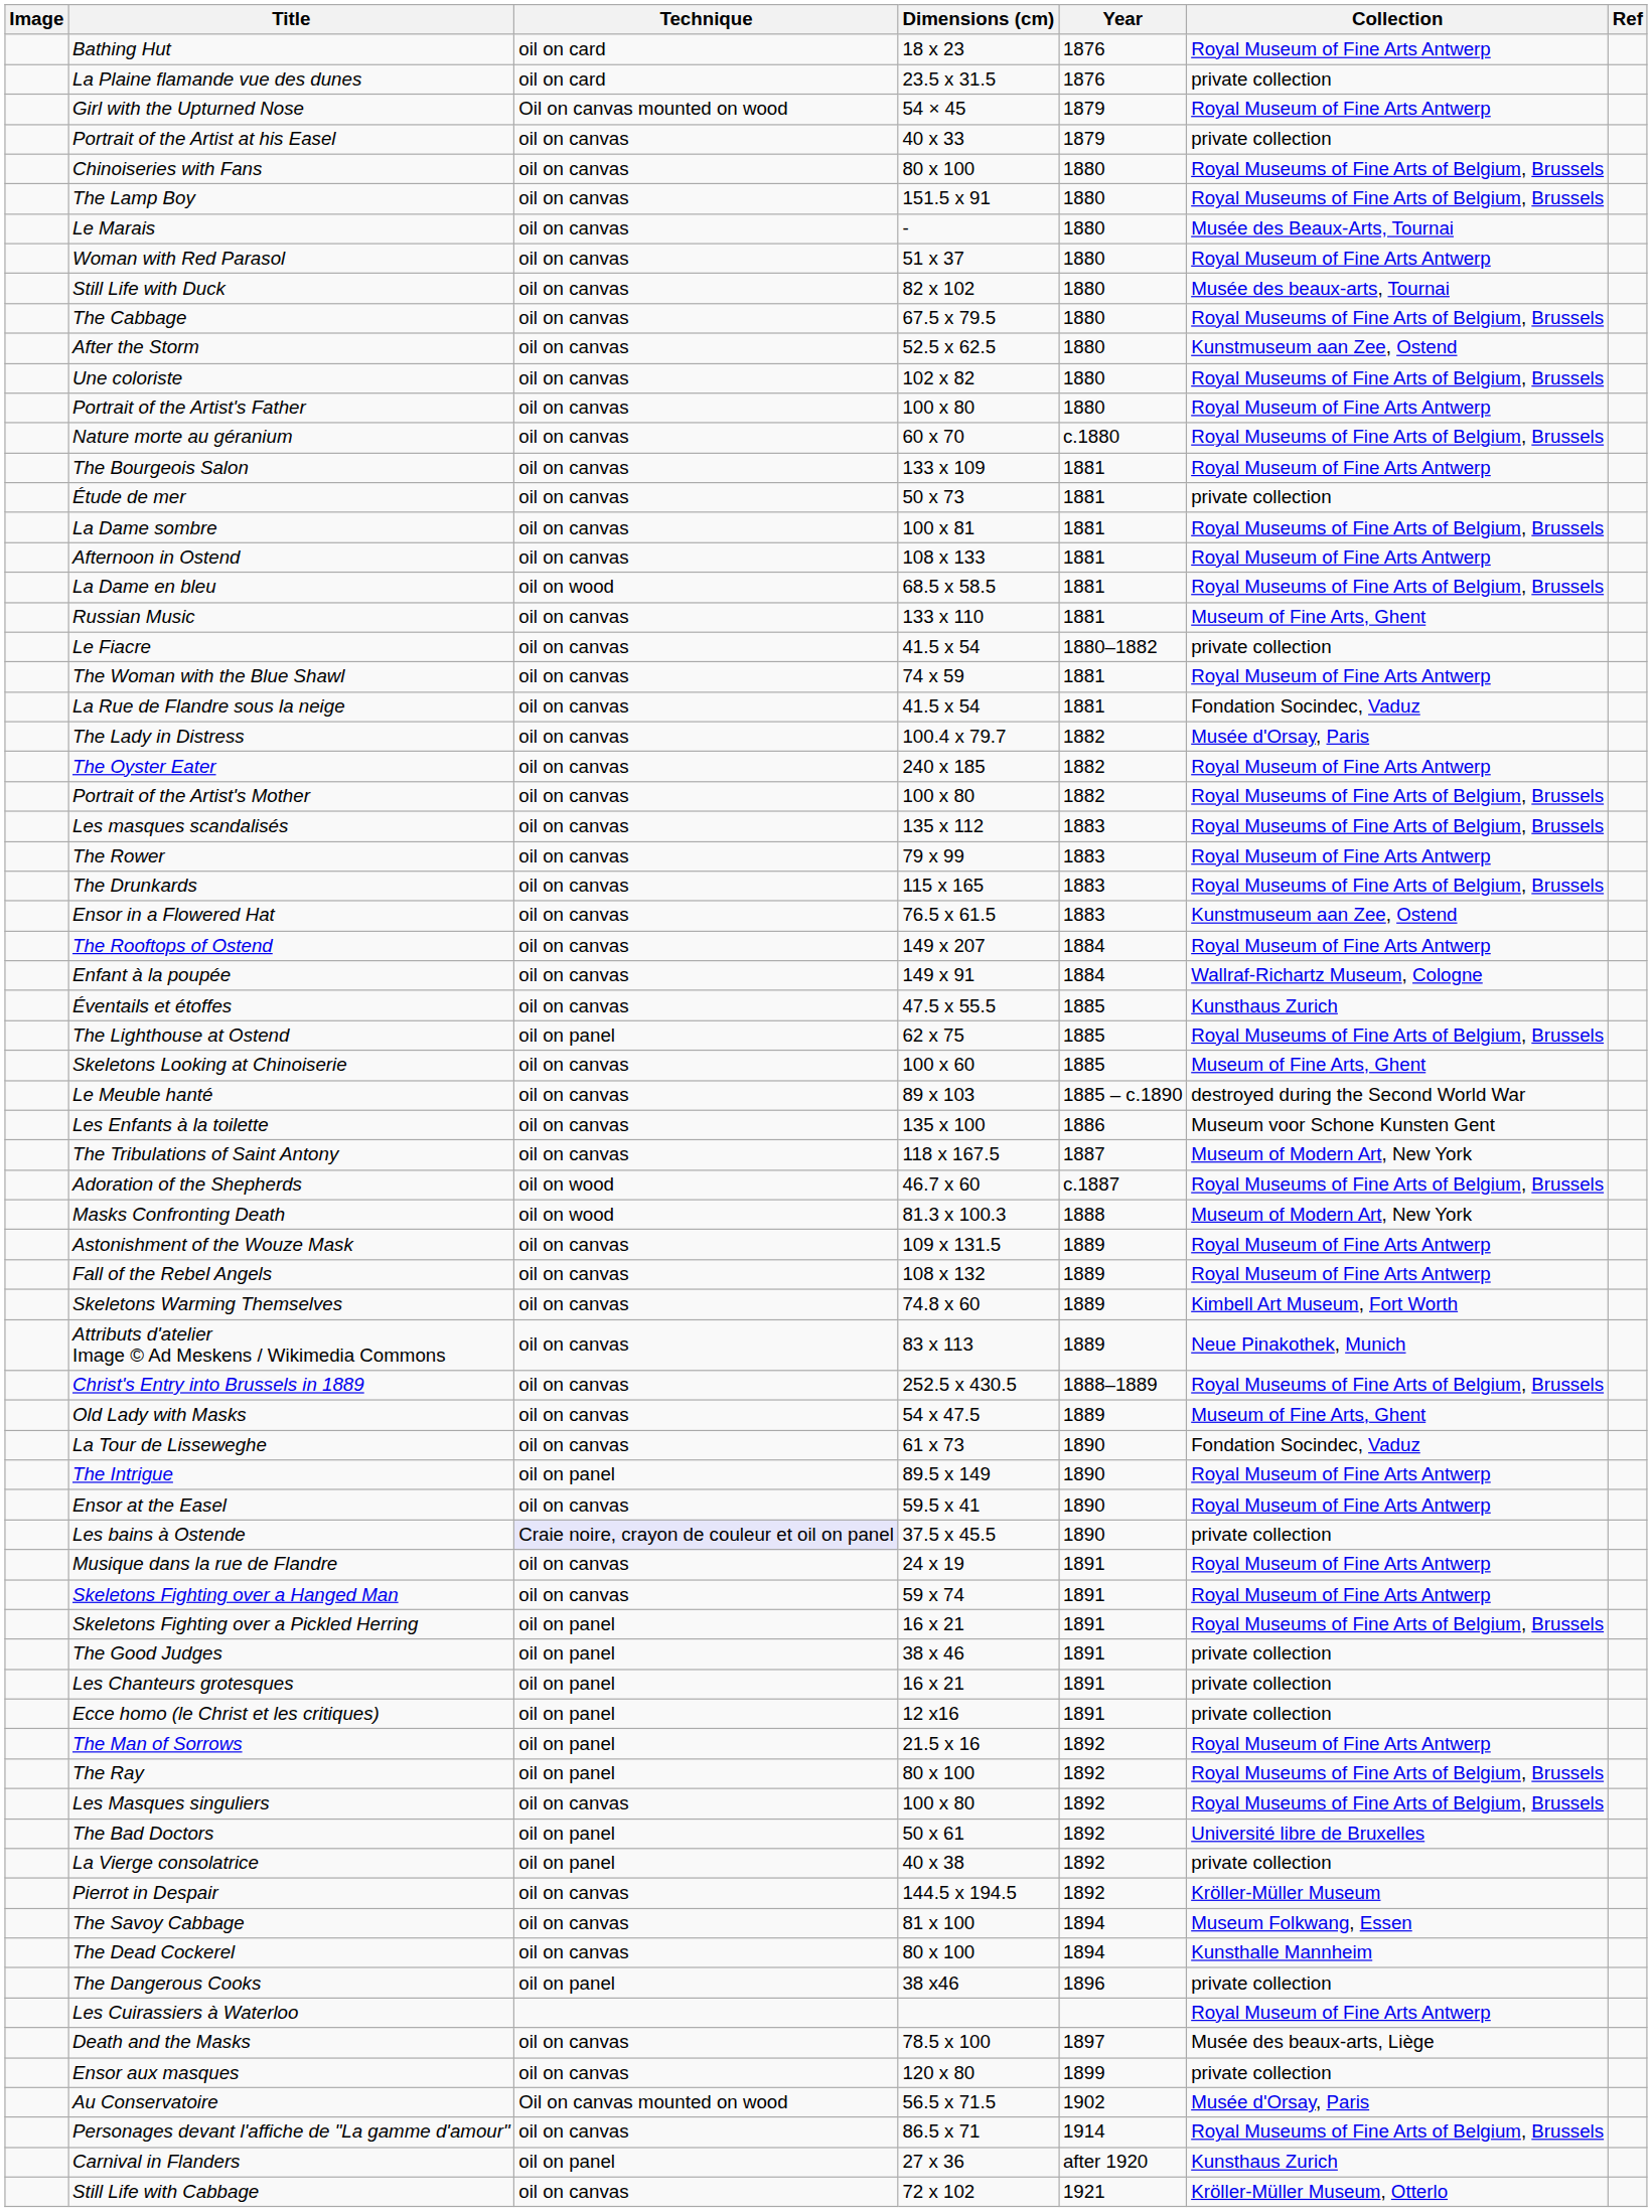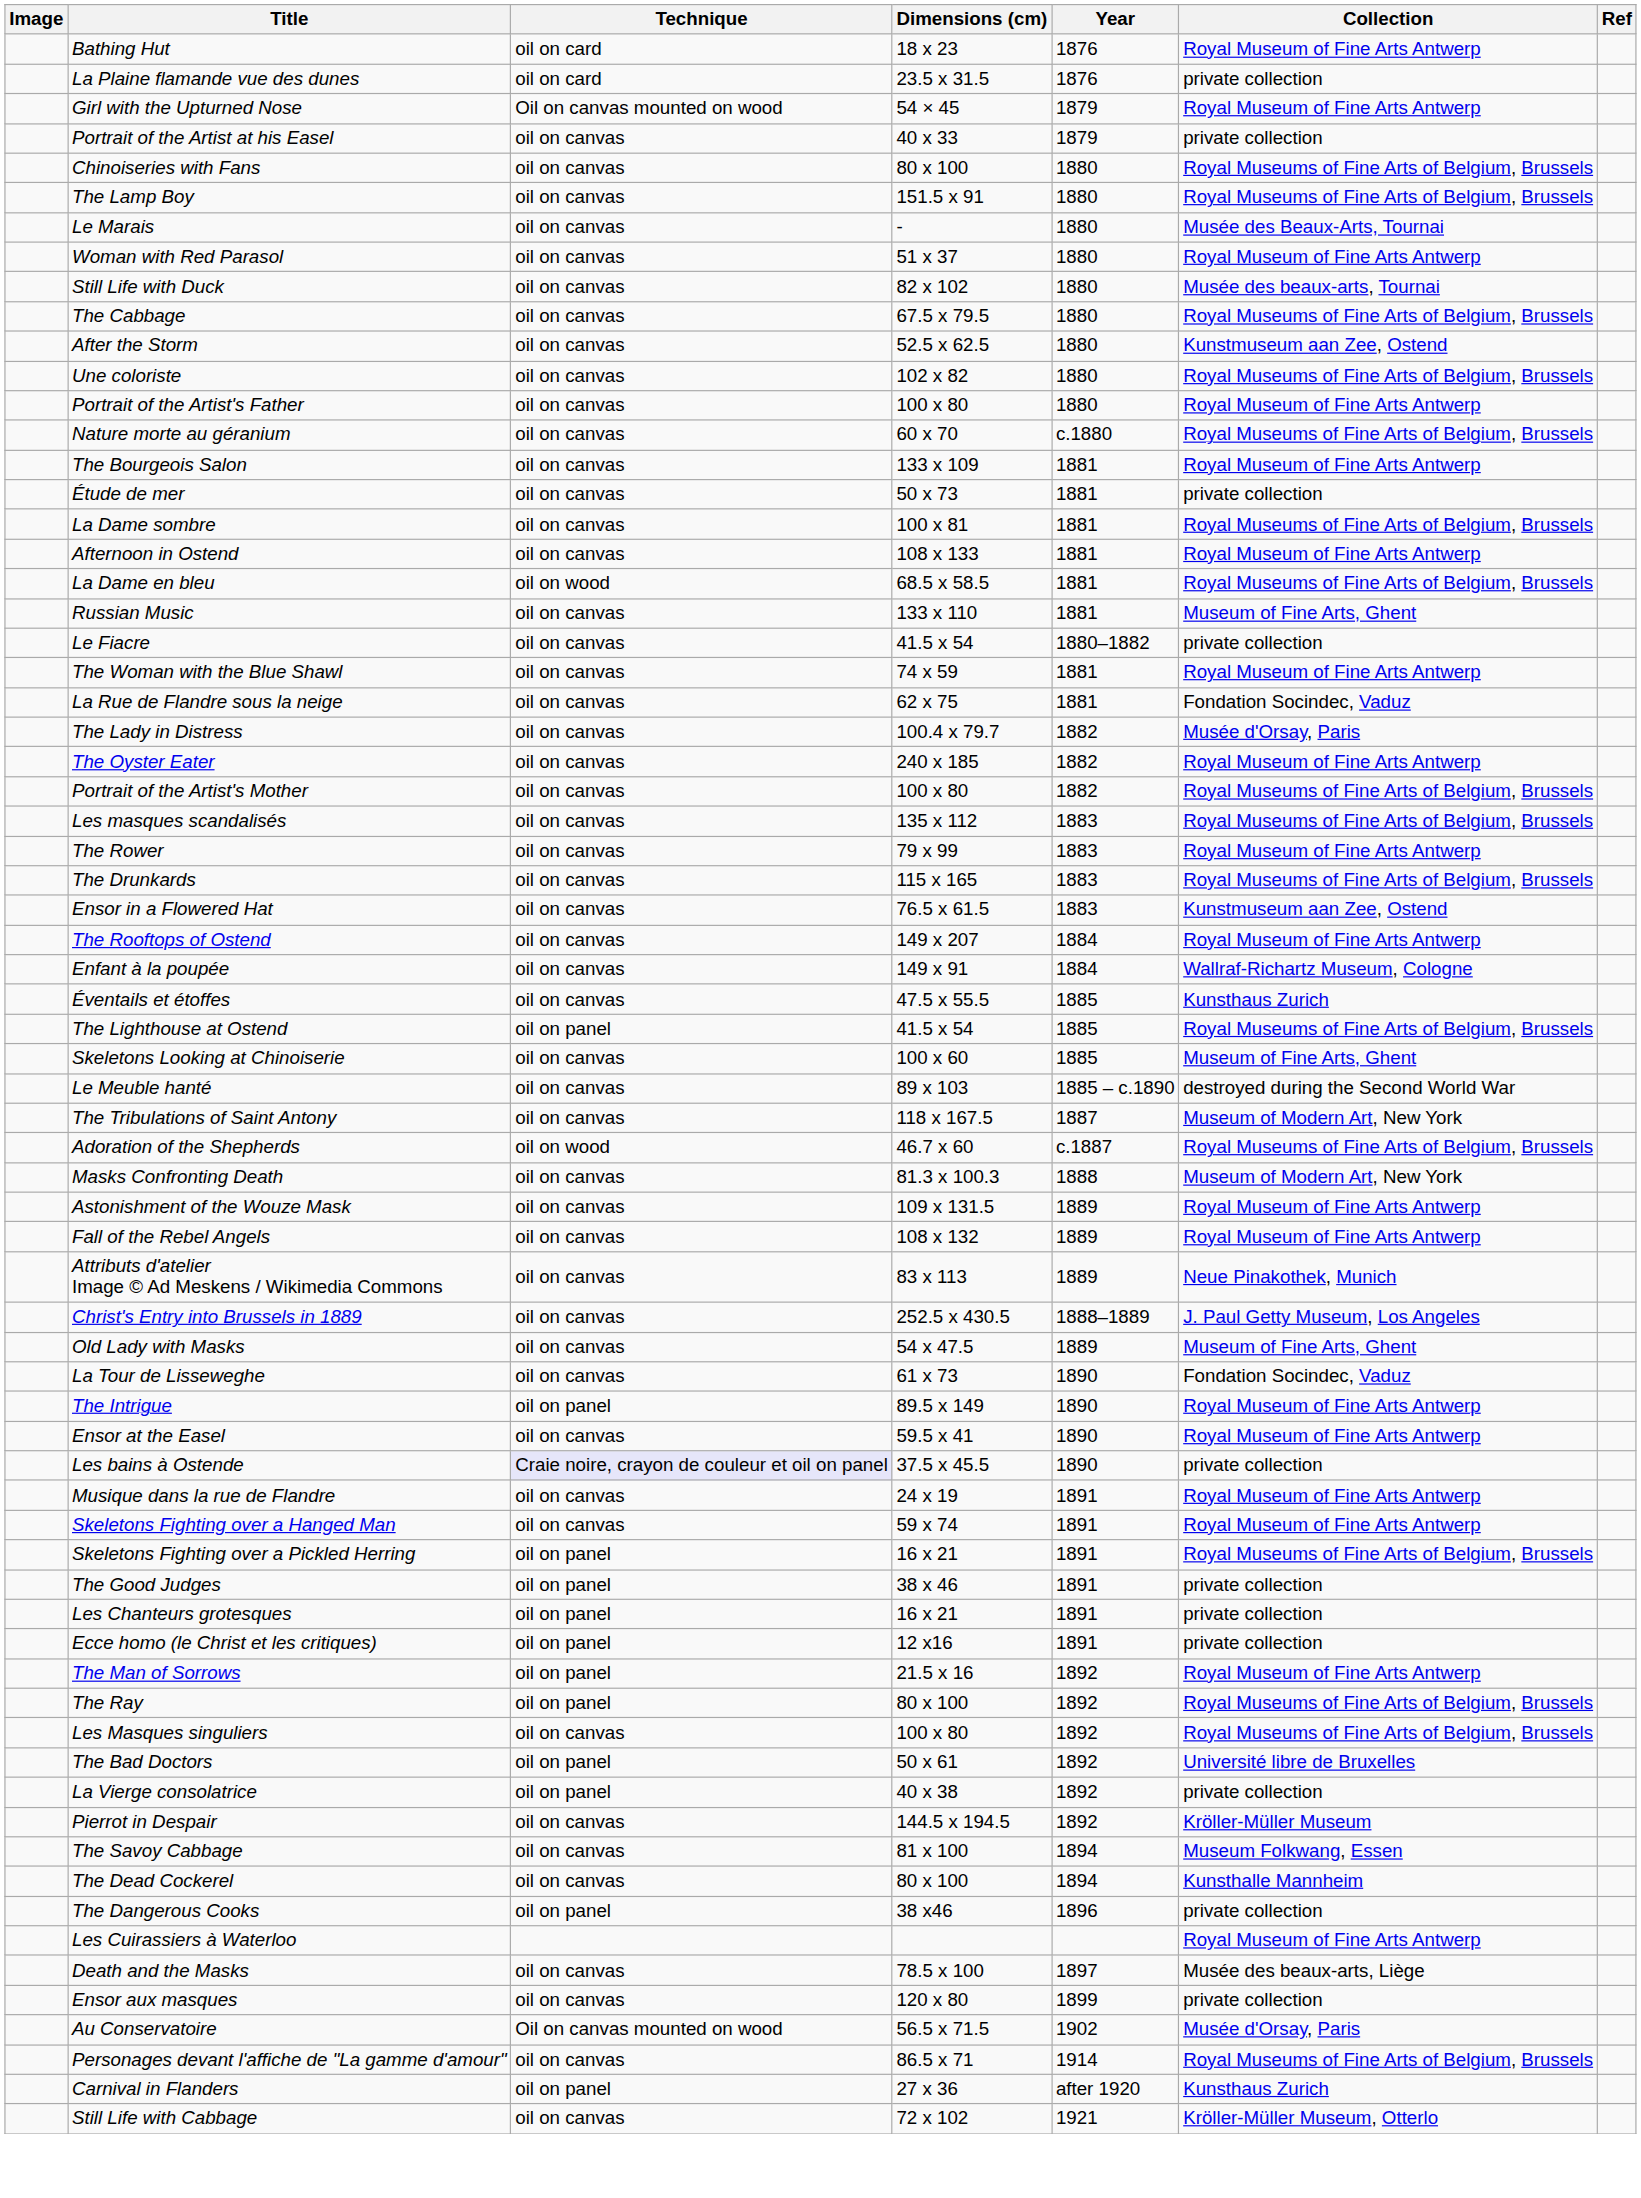La Rue de Flandre sous la neige | Dimensions (cm): 41.5 x 54 -> 62 x 75
The Lighthouse at Ostend | Dimensions (cm): 62 x 75 -> 41.5 x 54
- row: Les Enfants à la toilette | oil on canvas | 135 x 100 | 1886 | Museum voor Schone Kunsten Gent
Masks Confronting Death | Technique: oil on wood -> oil on canvas
- row: Skeletons Warming Themselves | oil on canvas | 74.8 x 60 | 1889 | Kimbell Art Museum, Fort Worth
Christ's Entry into Brussels in 1889 | Collection: Royal Museums of Fine Arts of Belgium, Brussels -> J. Paul Getty Museum, Los Angeles
